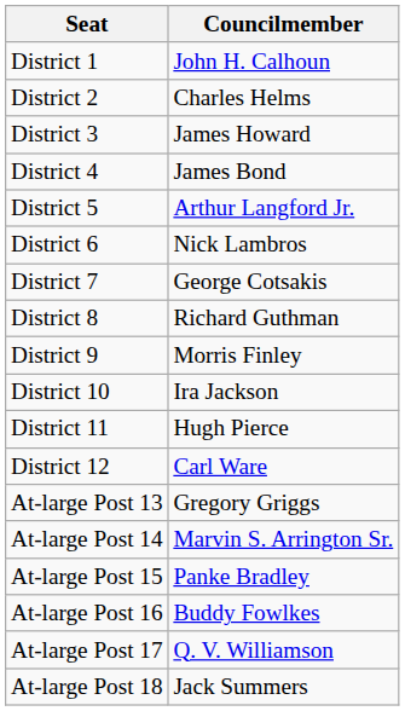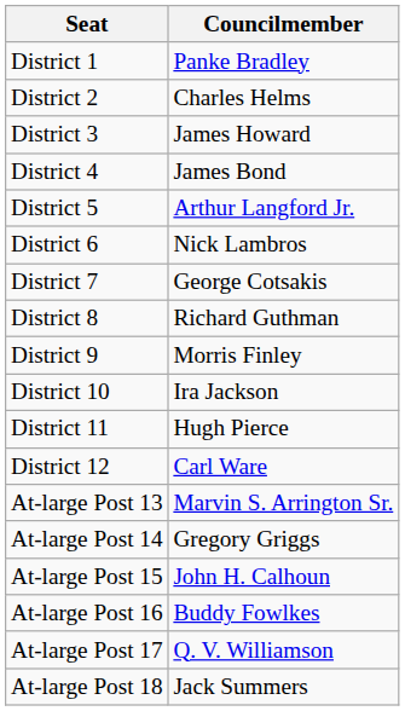District 1 | Councilmember: John H. Calhoun -> Panke Bradley
At-large Post 13 | Councilmember: Gregory Griggs -> Marvin S. Arrington Sr.
At-large Post 14 | Councilmember: Marvin S. Arrington Sr. -> Gregory Griggs
At-large Post 15 | Councilmember: Panke Bradley -> John H. Calhoun
